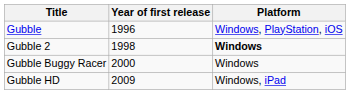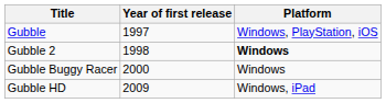Gubble | Year of first release: 1996 -> 1997
